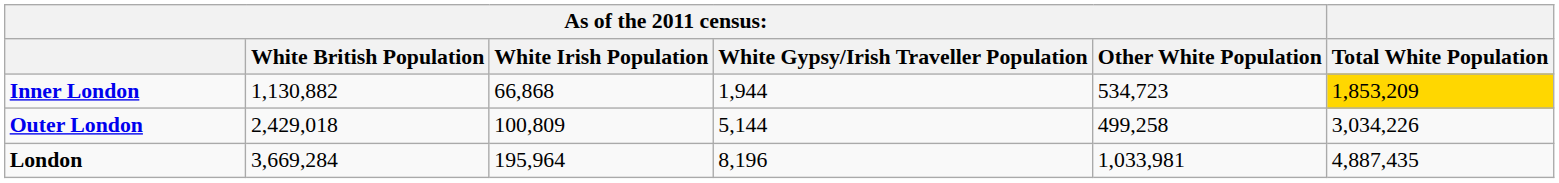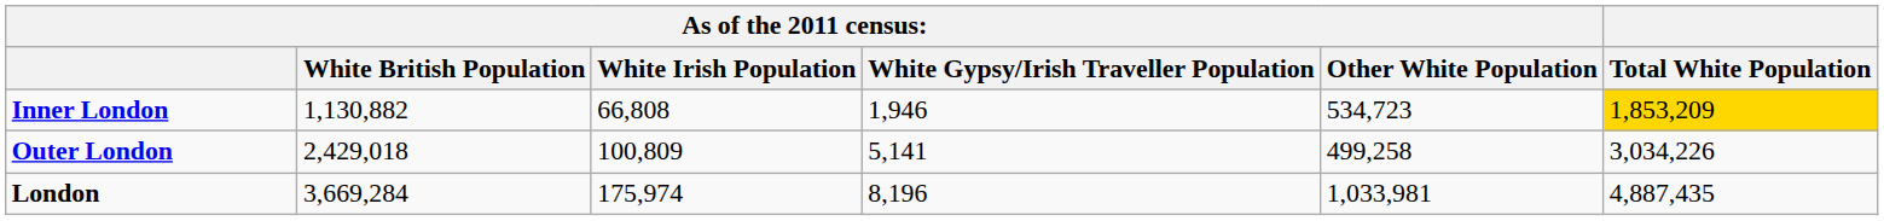Inner London | column 3: 66,868 -> 66,808
Inner London | column 4: 1,944 -> 1,946
Outer London | column 4: 5,144 -> 5,141
London | column 3: 195,964 -> 175,974
